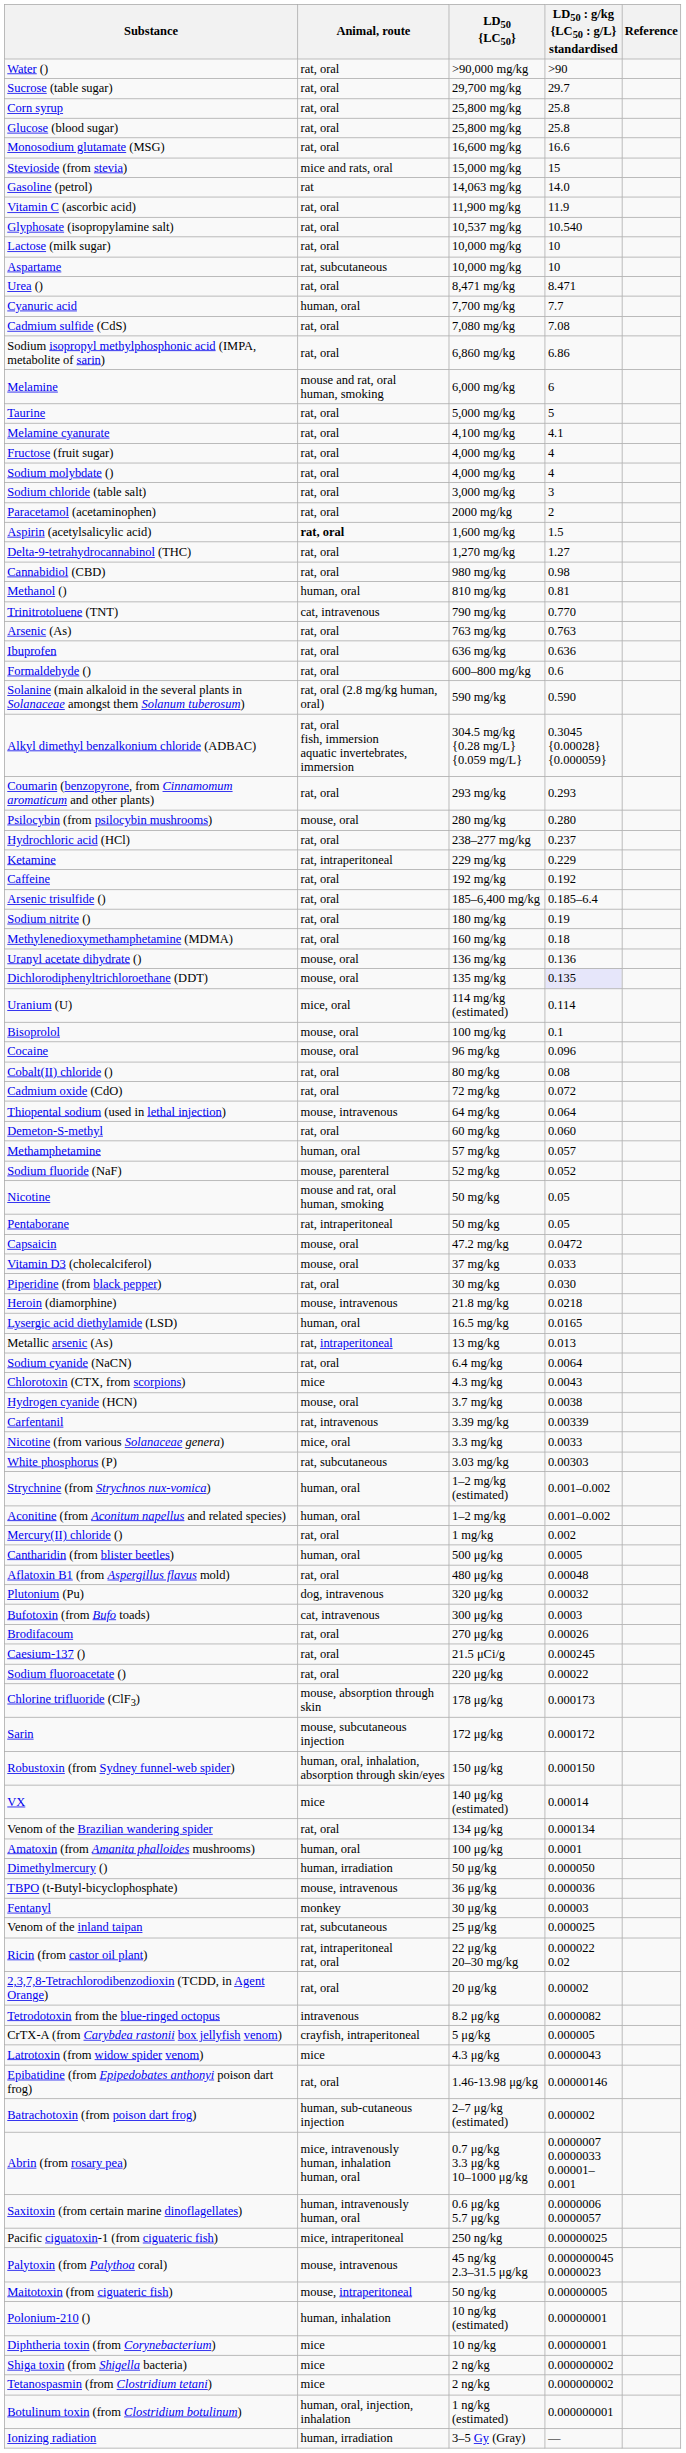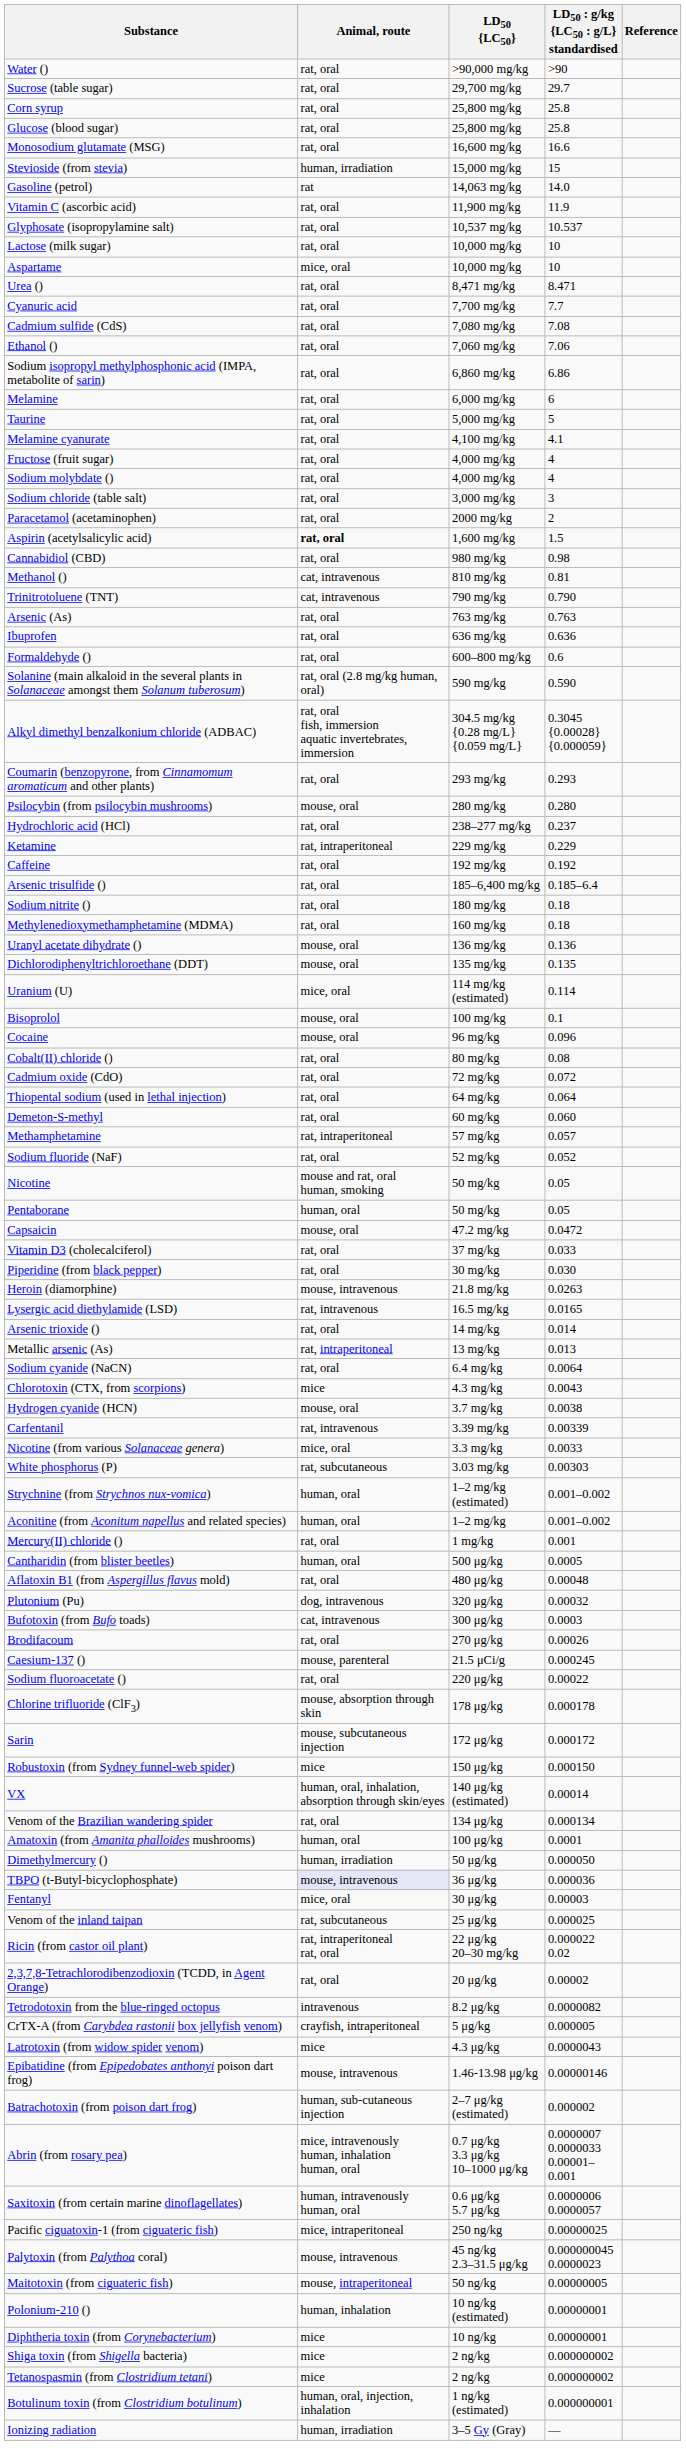Stevioside (from stevia) | Animal, route: mice and rats, oral -> human, irradiation
Glyphosate (isopropylamine salt) | column 4: 10.540 -> 10.537
Aspartame | Animal, route: rat, subcutaneous -> mice, oral
Cyanuric acid | Animal, route: human, oral -> rat, oral
+ row: Ethanol () | rat, oral | 7,060 mg/kg | 7.06
Melamine | Animal, route: mouse and rat, oral human, smoking -> rat, oral
- row: Delta-9-tetrahydrocannabinol (THC) | rat, oral | 1,270 mg/kg | 1.27
Methanol () | Animal, route: human, oral -> cat, intravenous
Trinitrotoluene (TNT) | column 4: 0.770 -> 0.790
Sodium nitrite () | column 4: 0.19 -> 0.18
Dichlorodiphenyltrichloroethane (DDT) | column 4: lavender background -> no background
Thiopental sodium (used in lethal injection) | Animal, route: mouse, intravenous -> rat, oral
Methamphetamine | Animal, route: human, oral -> rat, intraperitoneal
Sodium fluoride (NaF) | Animal, route: mouse, parenteral -> rat, oral
Pentaborane | Animal, route: rat, intraperitoneal -> human, oral
Vitamin D3 (cholecalciferol) | Animal, route: mouse, oral -> rat, oral
Heroin (diamorphine) | column 4: 0.0218 -> 0.0263
Lysergic acid diethylamide (LSD) | Animal, route: human, oral -> rat, intravenous
+ row: Arsenic trioxide () | rat, oral | 14 mg/kg | 0.014
Mercury(II) chloride () | column 4: 0.002 -> 0.001
Caesium-137 () | Animal, route: rat, oral -> mouse, parenteral
Chlorine trifluoride (ClF3) | column 4: 0.000173 -> 0.000178
Robustoxin (from Sydney funnel-web spider) | Animal, route: human, oral, inhalation, absorption through skin/eyes -> mice
VX | Animal, route: mice -> human, oral, inhalation, absorption through skin/eyes
TBPO (t-Butyl-bicyclophosphate) | Animal, route: no background -> lavender background
Fentanyl | Animal, route: monkey -> mice, oral
Epibatidine (from Epipedobates anthonyi poison dart frog) | Animal, route: rat, oral -> mouse, intravenous
